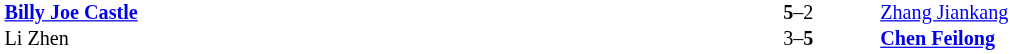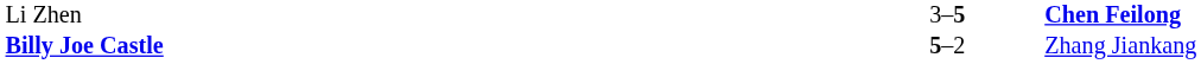rows swapped: Billy Joe Castle <-> Li Zhen
